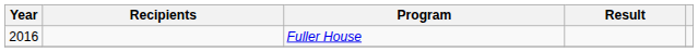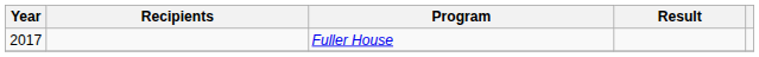Fuller House | Year: 2016 -> 2017
